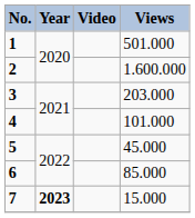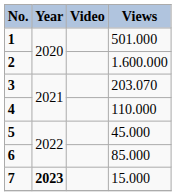3 | Views: 203.000 -> 203.070
4 | Views: 101.000 -> 110.000
